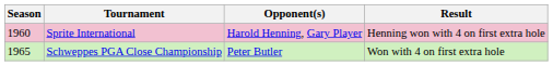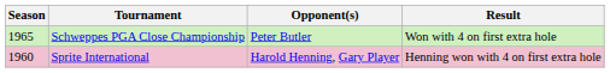rows swapped: Sprite International <-> Schweppes PGA Close Championship
